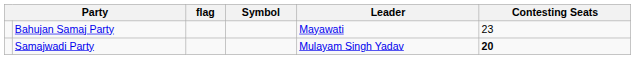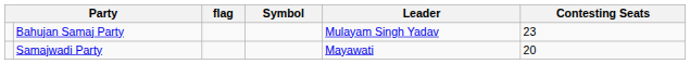Bahujan Samaj Party | Leader: Mayawati -> Mulayam Singh Yadav
Samajwadi Party | Leader: Mulayam Singh Yadav -> Mayawati
Samajwadi Party | Contesting Seats: bold -> normal
